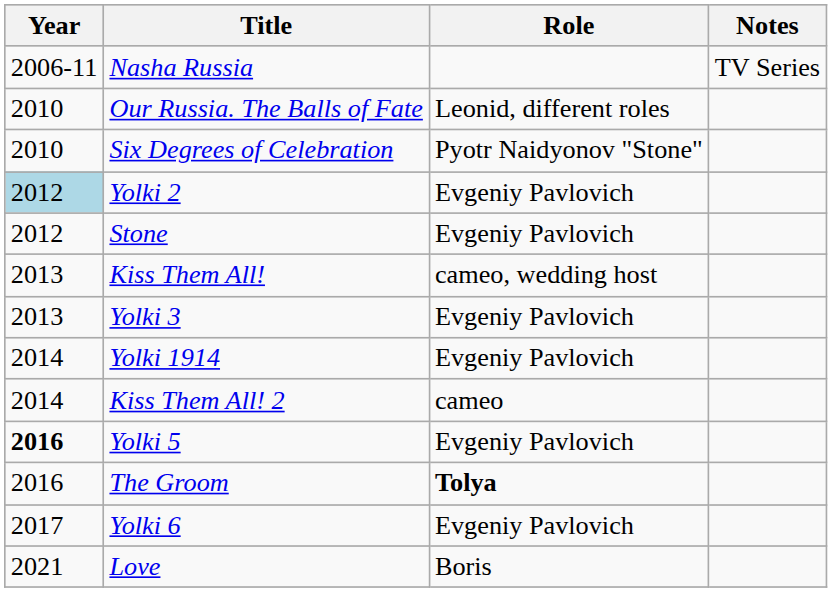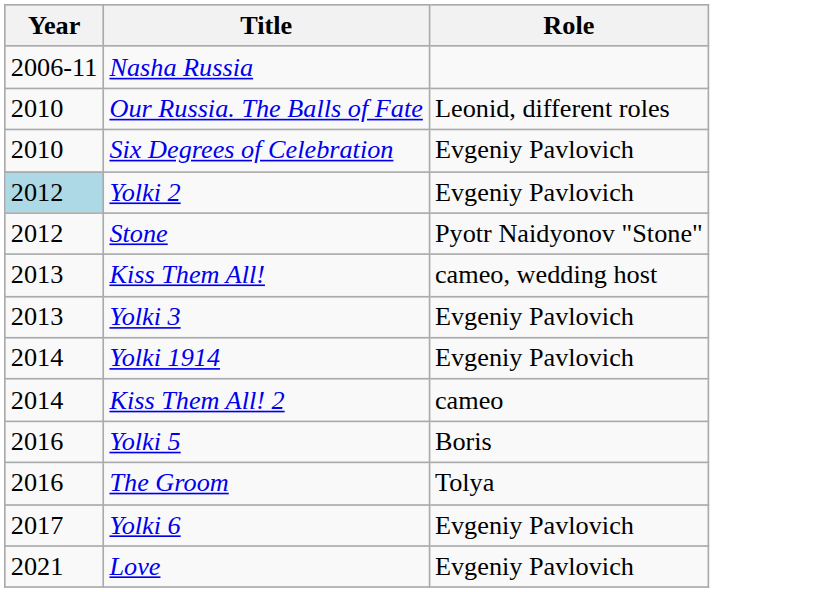- column: Notes | TV Series
Six Degrees of Celebration | Role: Pyotr Naidyonov "Stone" -> Evgeniy Pavlovich
Stone | Role: Evgeniy Pavlovich -> Pyotr Naidyonov "Stone"
Yolki 5 | Year: bold -> normal
Yolki 5 | Role: Evgeniy Pavlovich -> Boris
The Groom | Role: bold -> normal
Love | Role: Boris -> Evgeniy Pavlovich
